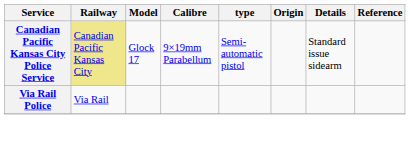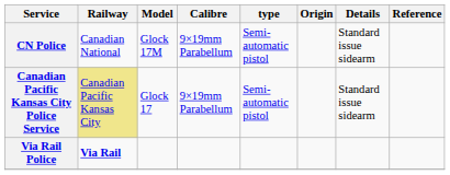+ row: CN Police | Canadian National | Glock 17M | 9×19mm Parabellum | Semi-automatic pistol | Standard issue sidearm
Via Rail Police | Railway: normal -> bold
